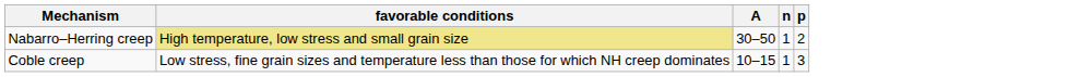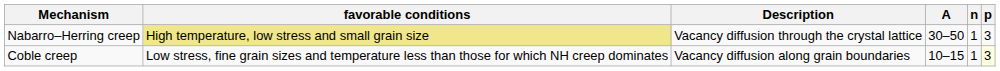+ column: Description | Vacancy diffusion through the crystal lattice | Vacancy diffusion along grain boundaries
Nabarro–Herring creep | p: 2 -> 3
Coble creep | p: no background -> lightyellow background
